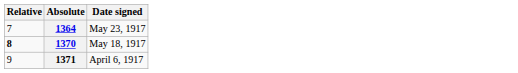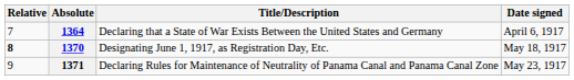+ column: Title/Description | Declaring that a State of War Exists Between the United States and Germany | Designating June 1, 1917, as Registration Day, Etc. | Declaring Rules for Maintenance of Neutrality of Panama Canal and Panama Canal Zone
1364 | Date signed: May 23, 1917 -> April 6, 1917
1371 | Date signed: April 6, 1917 -> May 23, 1917
